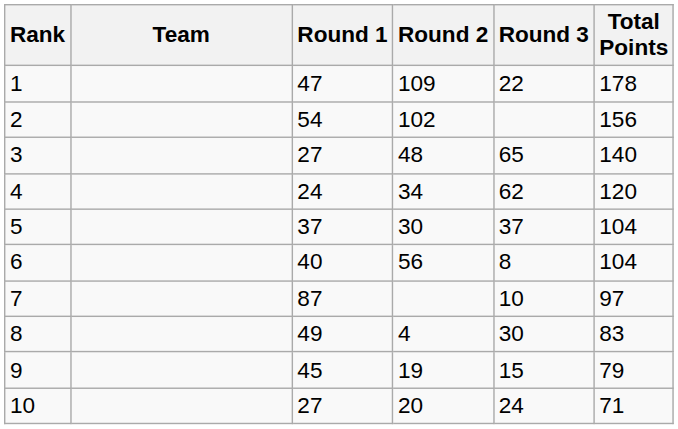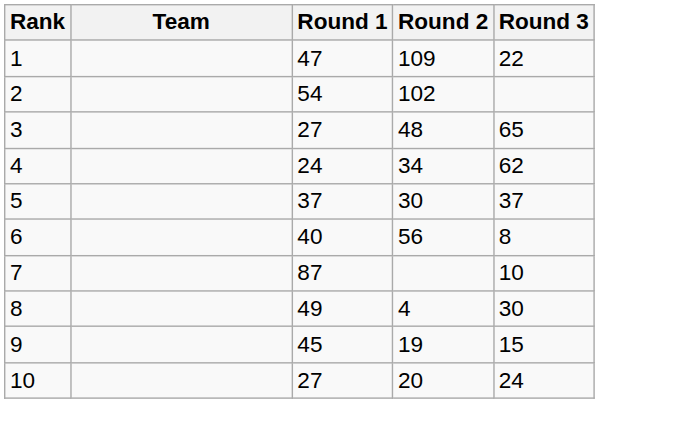- column: Total Points | 178 | 156 | 140 | 120 | 104 | 104 | 97 | 83 | 79 | 71
